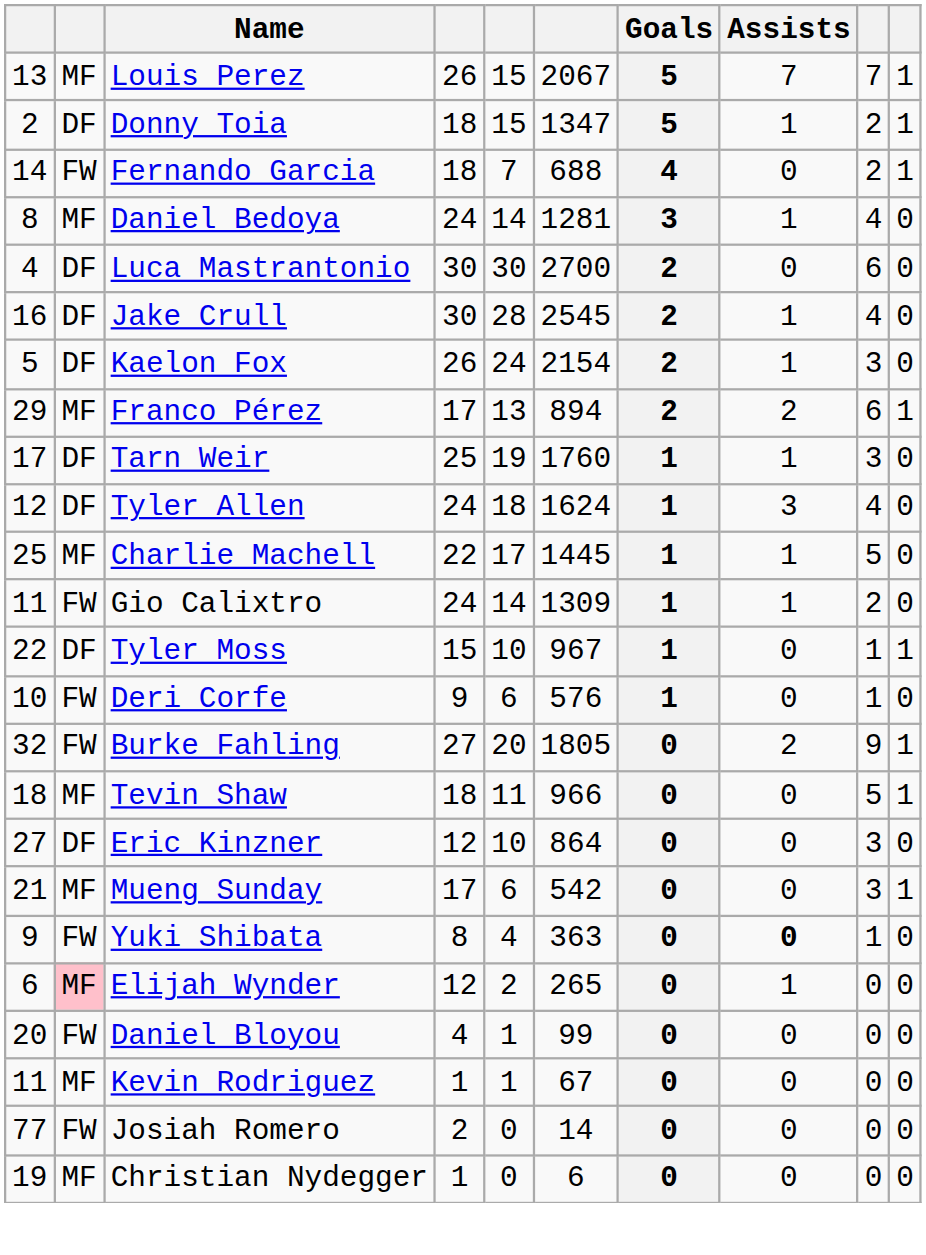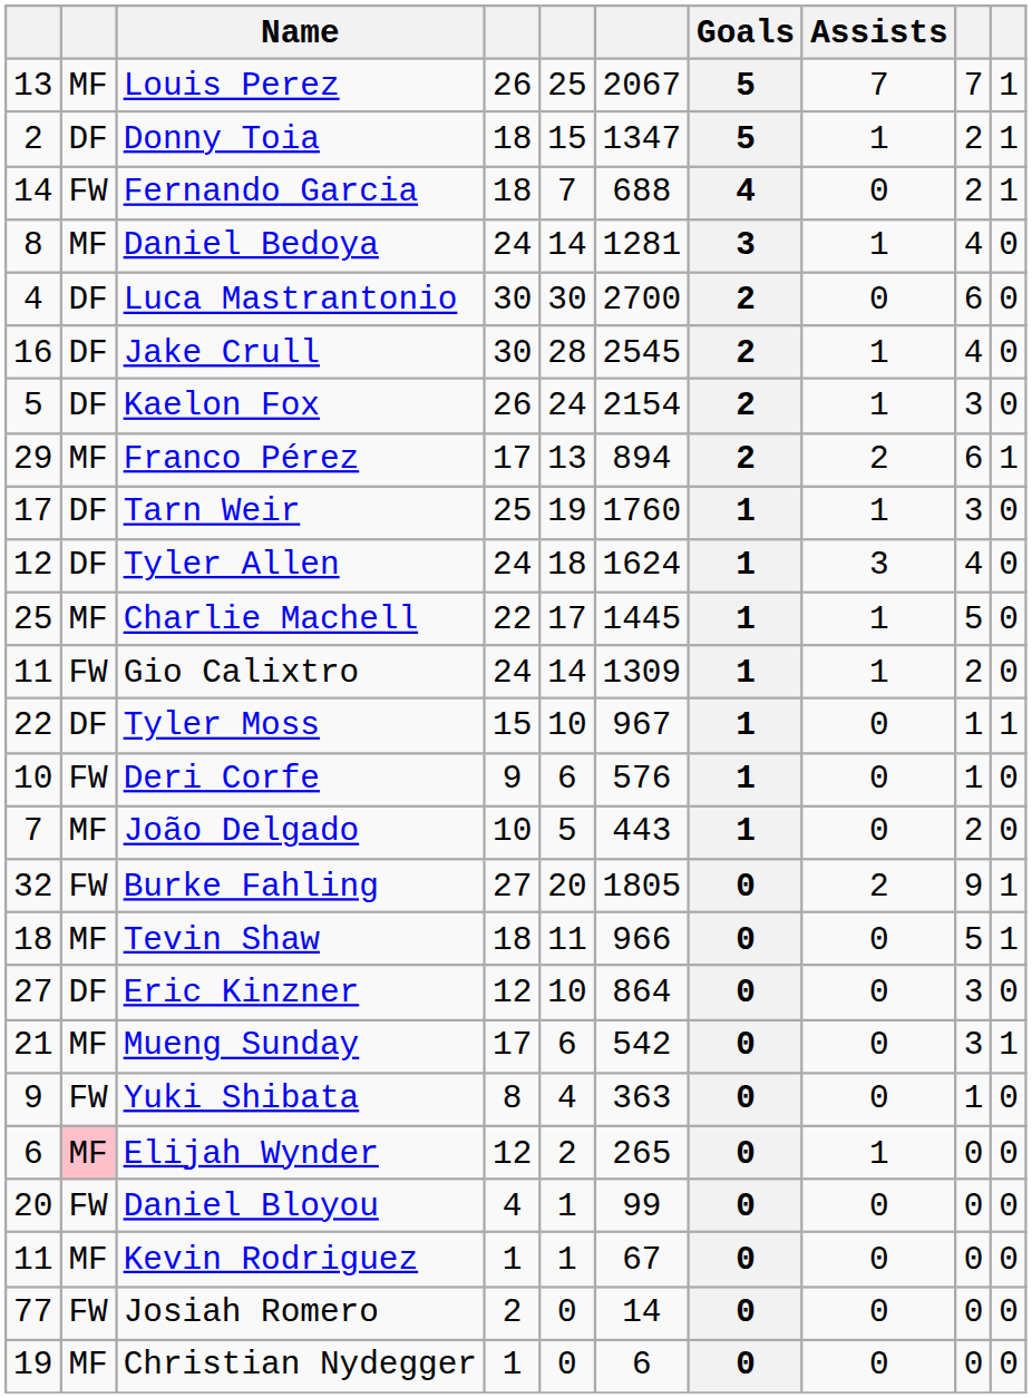Louis Perez | column 5: 15 -> 25
+ row: 7 | MF | João Delgado | 10 | 5 | 443 | 1 | 0 | 2 | 0
Yuki Shibata | Assists: bold -> normal
